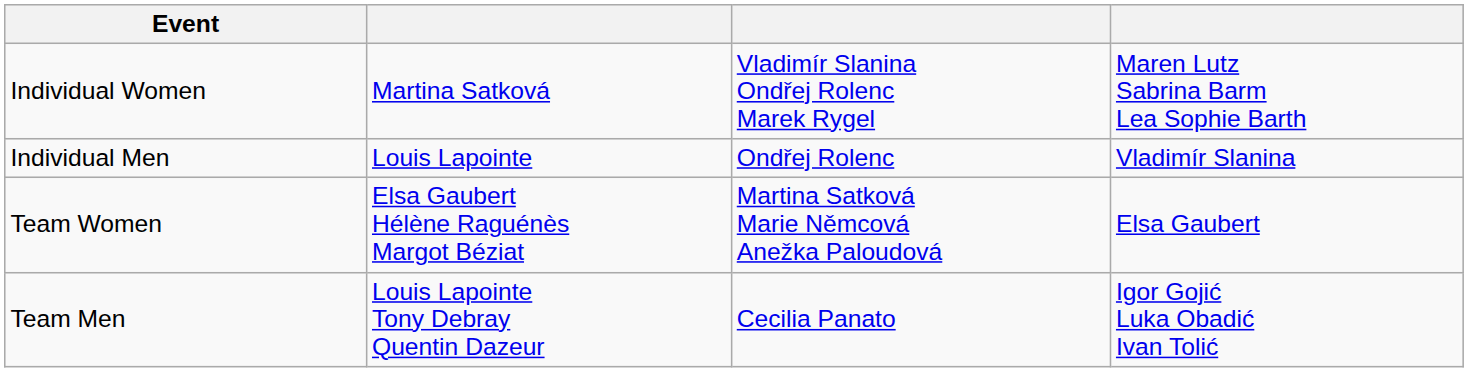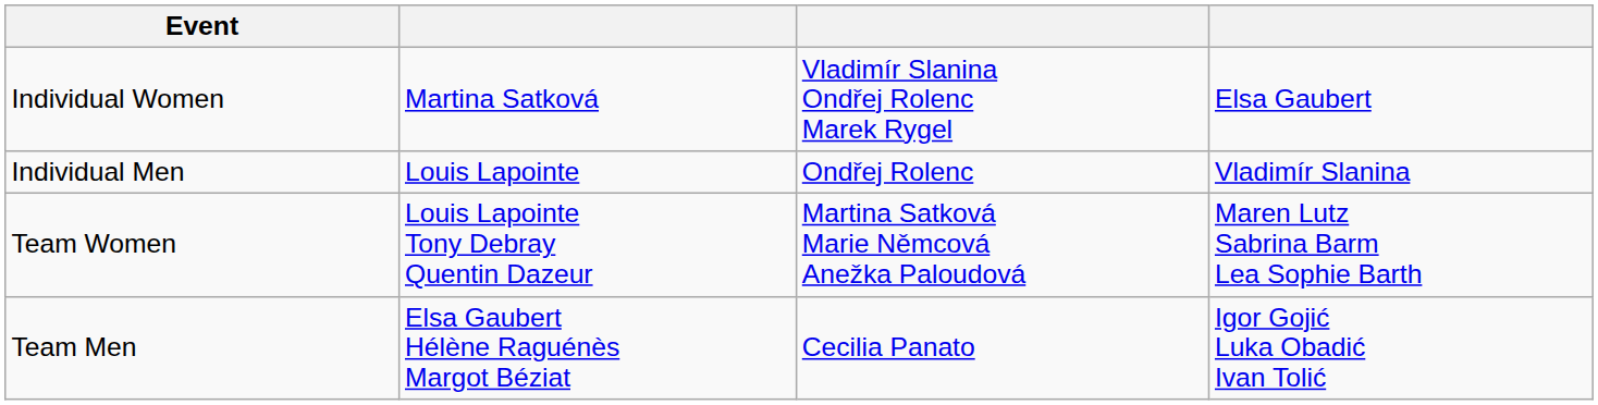Individual Women | column 4: Maren Lutz Sabrina Barm Lea Sophie Barth -> Elsa Gaubert
Team Women | column 2: Elsa Gaubert Hélène Raguénès Margot Béziat -> Louis Lapointe Tony Debray Quentin Dazeur
Team Women | column 4: Elsa Gaubert -> Maren Lutz Sabrina Barm Lea Sophie Barth
Team Men | column 2: Louis Lapointe Tony Debray Quentin Dazeur -> Elsa Gaubert Hélène Raguénès Margot Béziat
